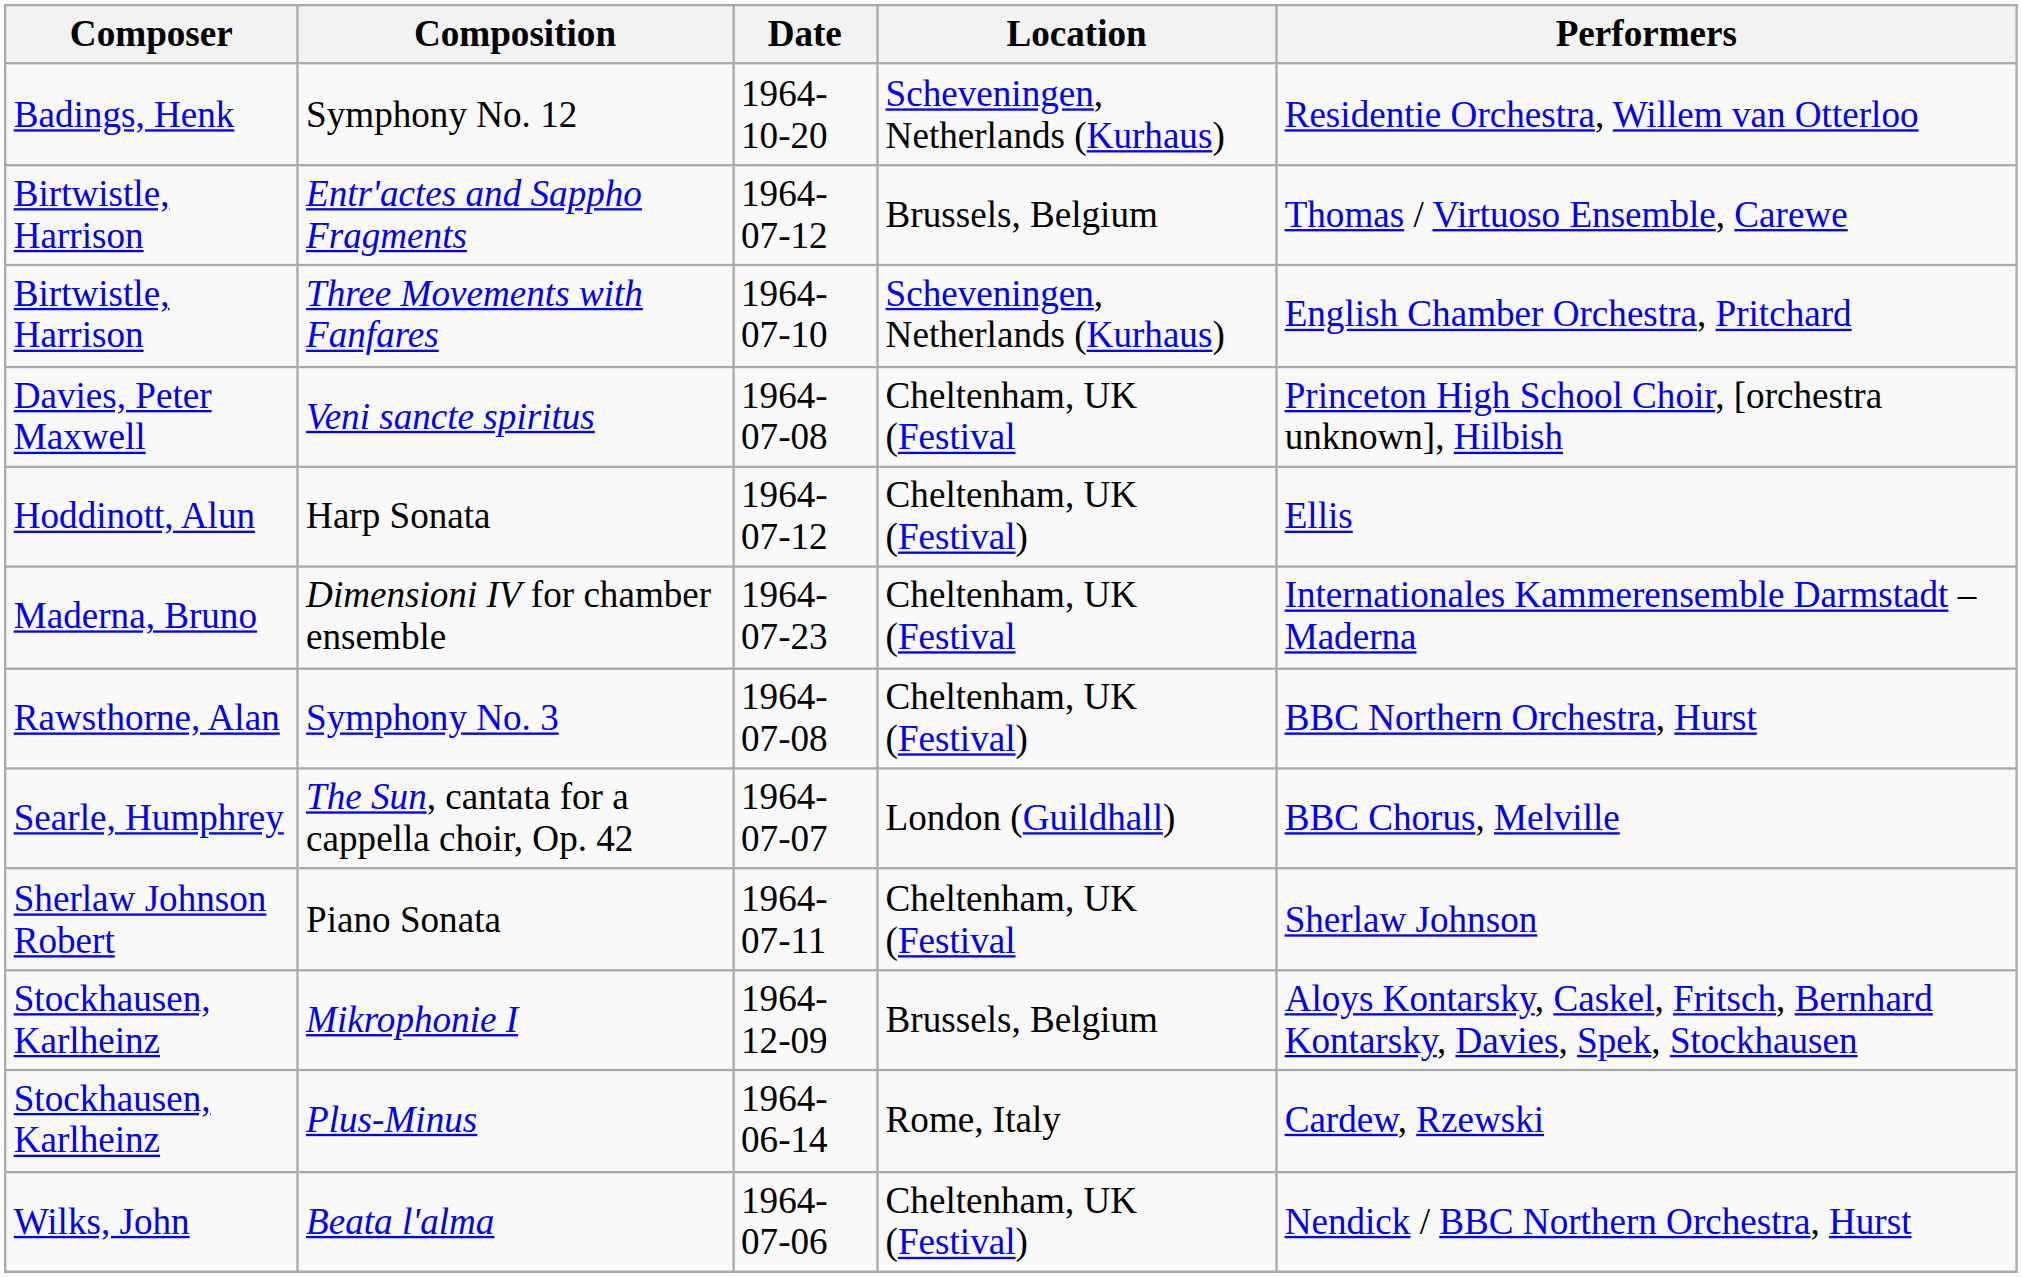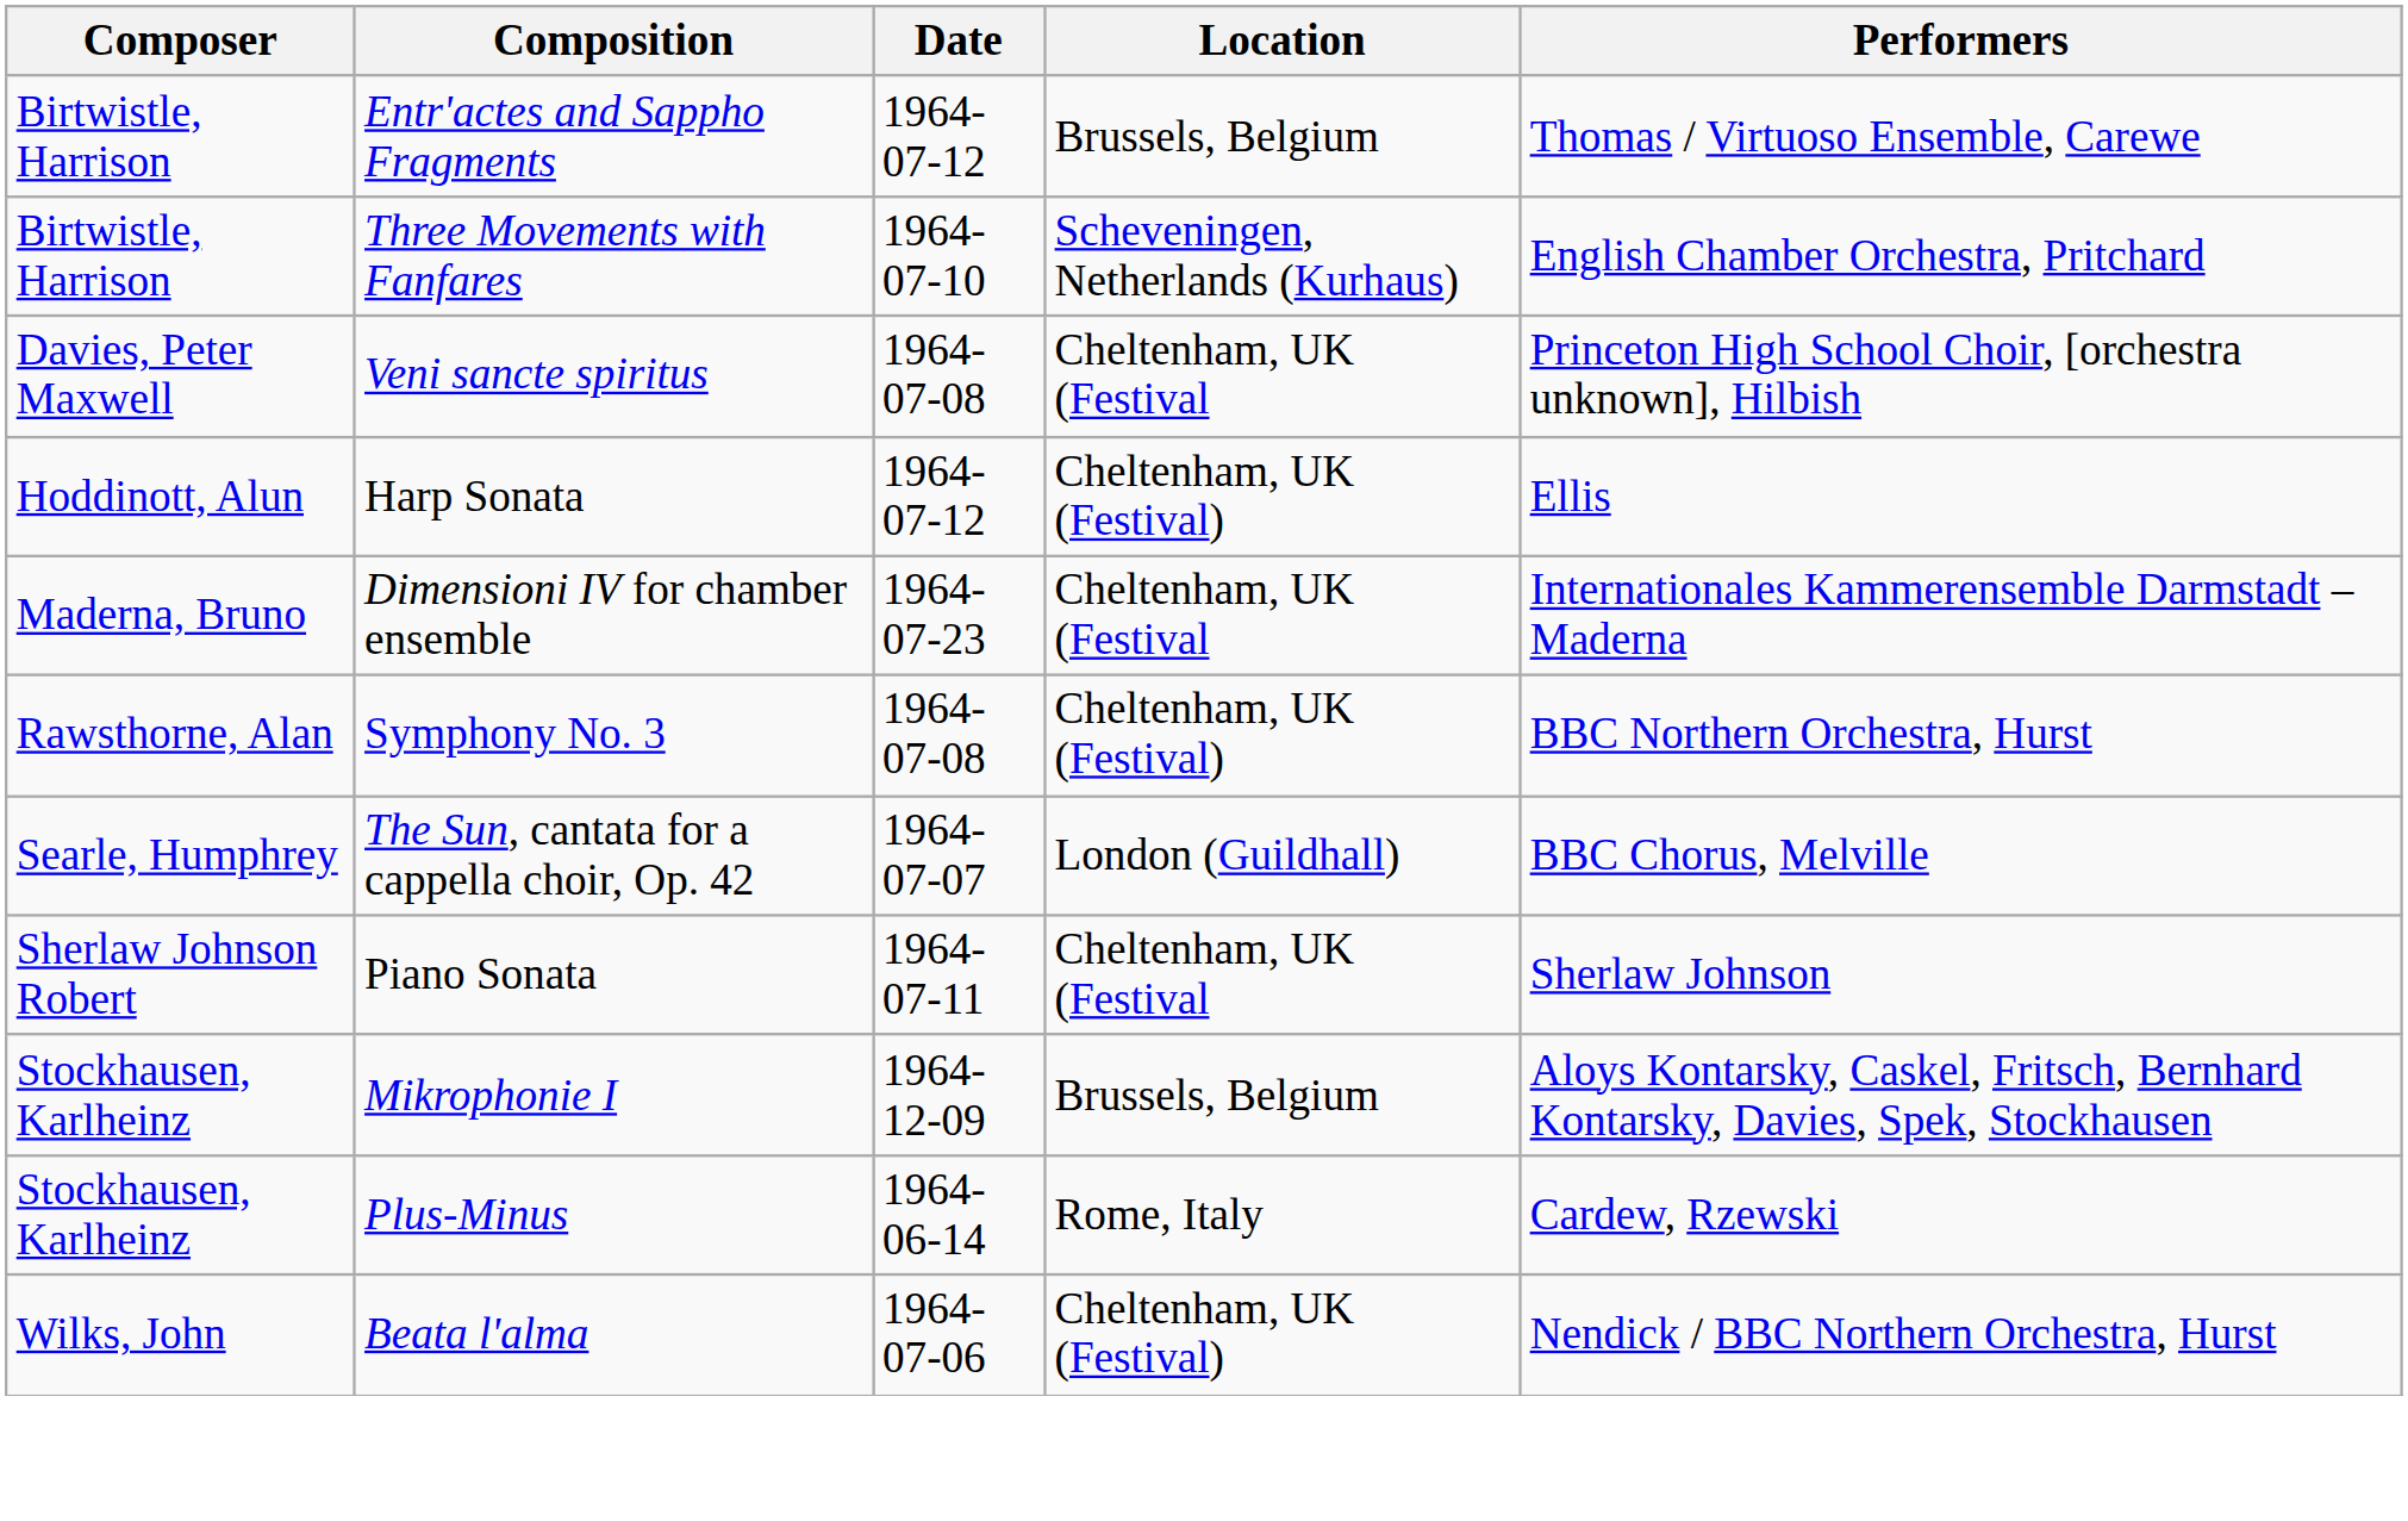- row: Badings, Henk | Symphony No. 12 | 1964-10-20 | Scheveningen, Netherlands (Kurhaus) | Residentie Orchestra, Willem van Otterloo
